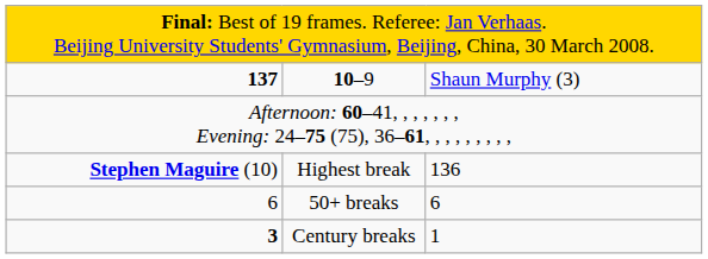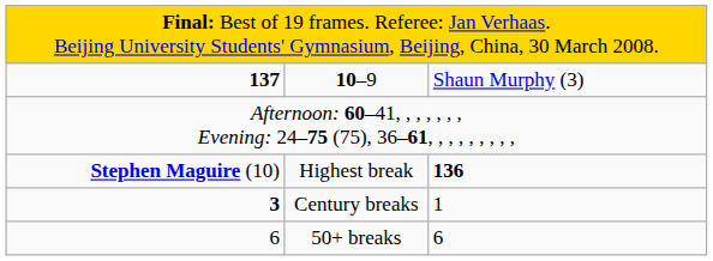Highest break | column 3: normal -> bold
rows swapped: Century breaks <-> 50+ breaks
